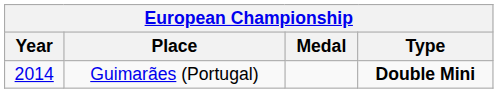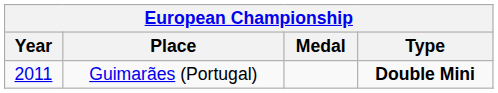Guimarães (Portugal) | Year: 2014 -> 2011
